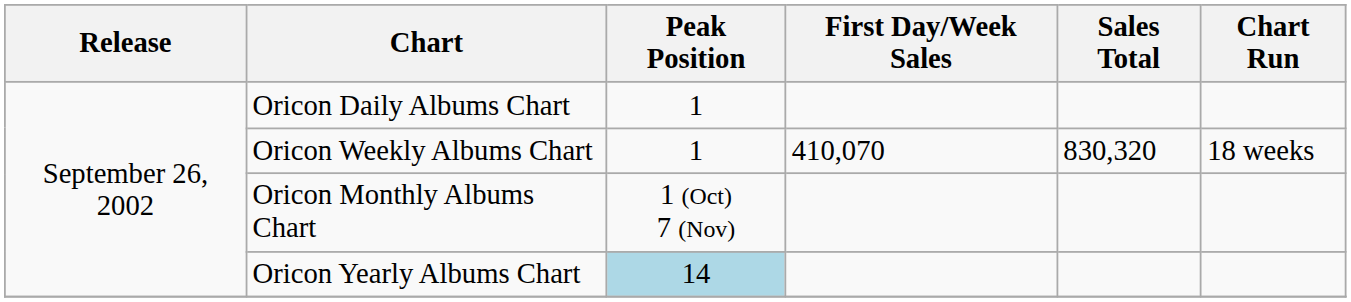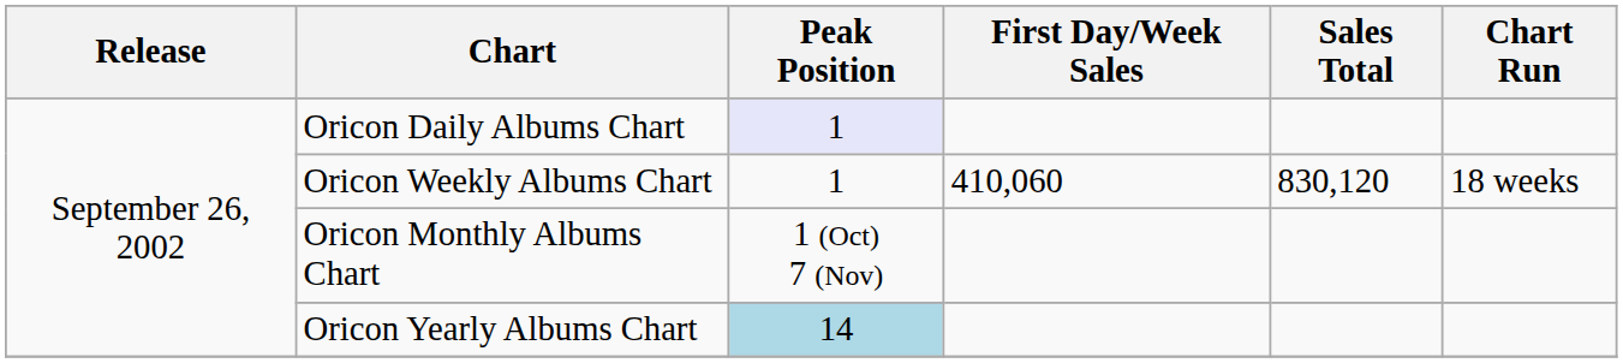Oricon Daily Albums Chart | Peak Position: no background -> lavender background
Oricon Weekly Albums Chart | First Day/Week Sales: 410,070 -> 410,060
Oricon Weekly Albums Chart | Sales Total: 830,320 -> 830,120
